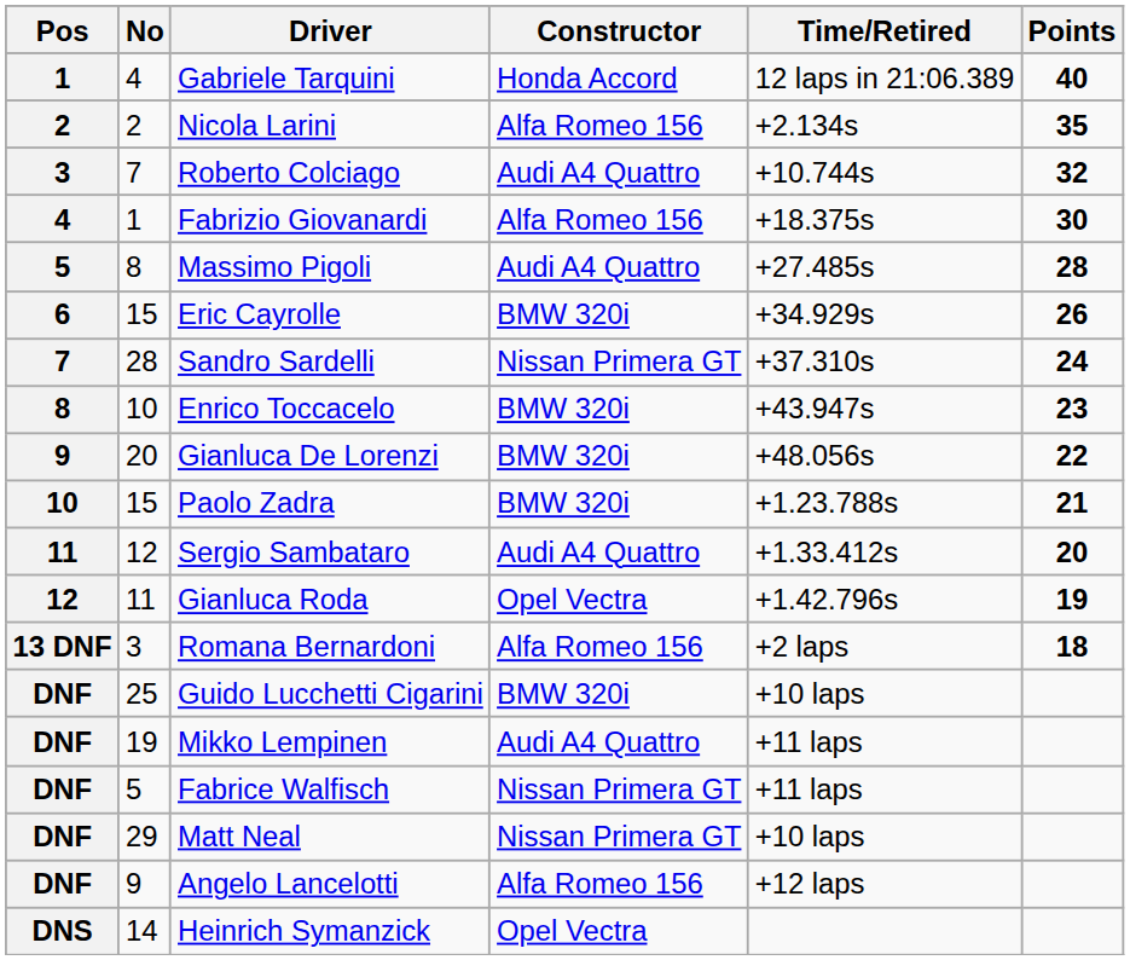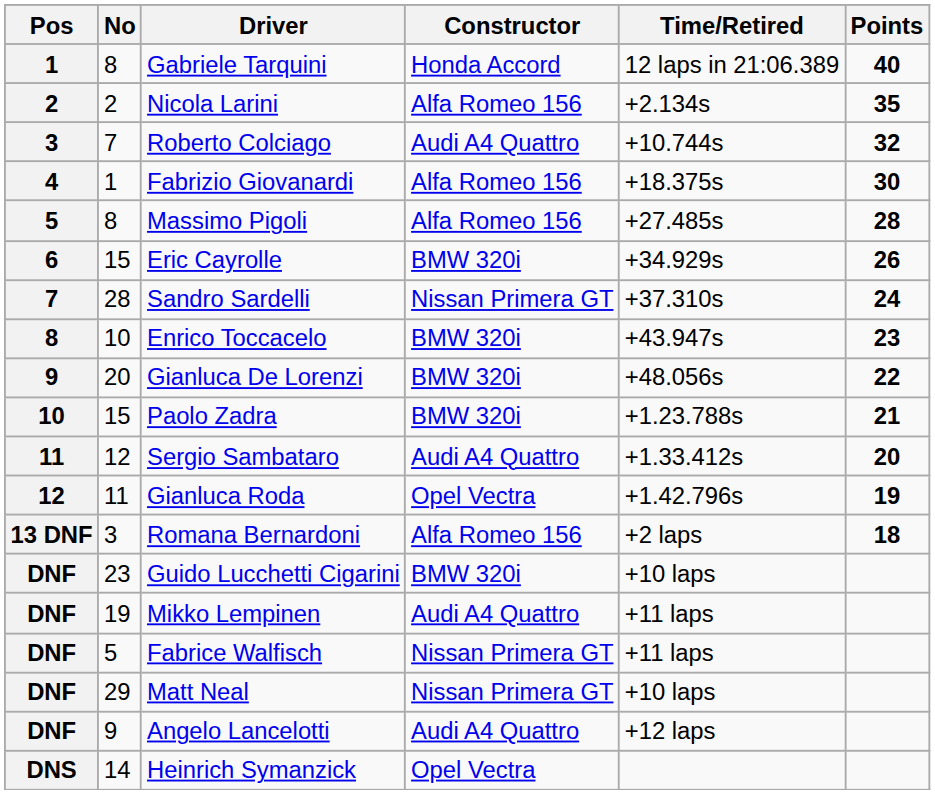Gabriele Tarquini | No: 4 -> 8
Massimo Pigoli | Constructor: Audi A4 Quattro -> Alfa Romeo 156
Guido Lucchetti Cigarini | No: 25 -> 23
Angelo Lancelotti | Constructor: Alfa Romeo 156 -> Audi A4 Quattro
